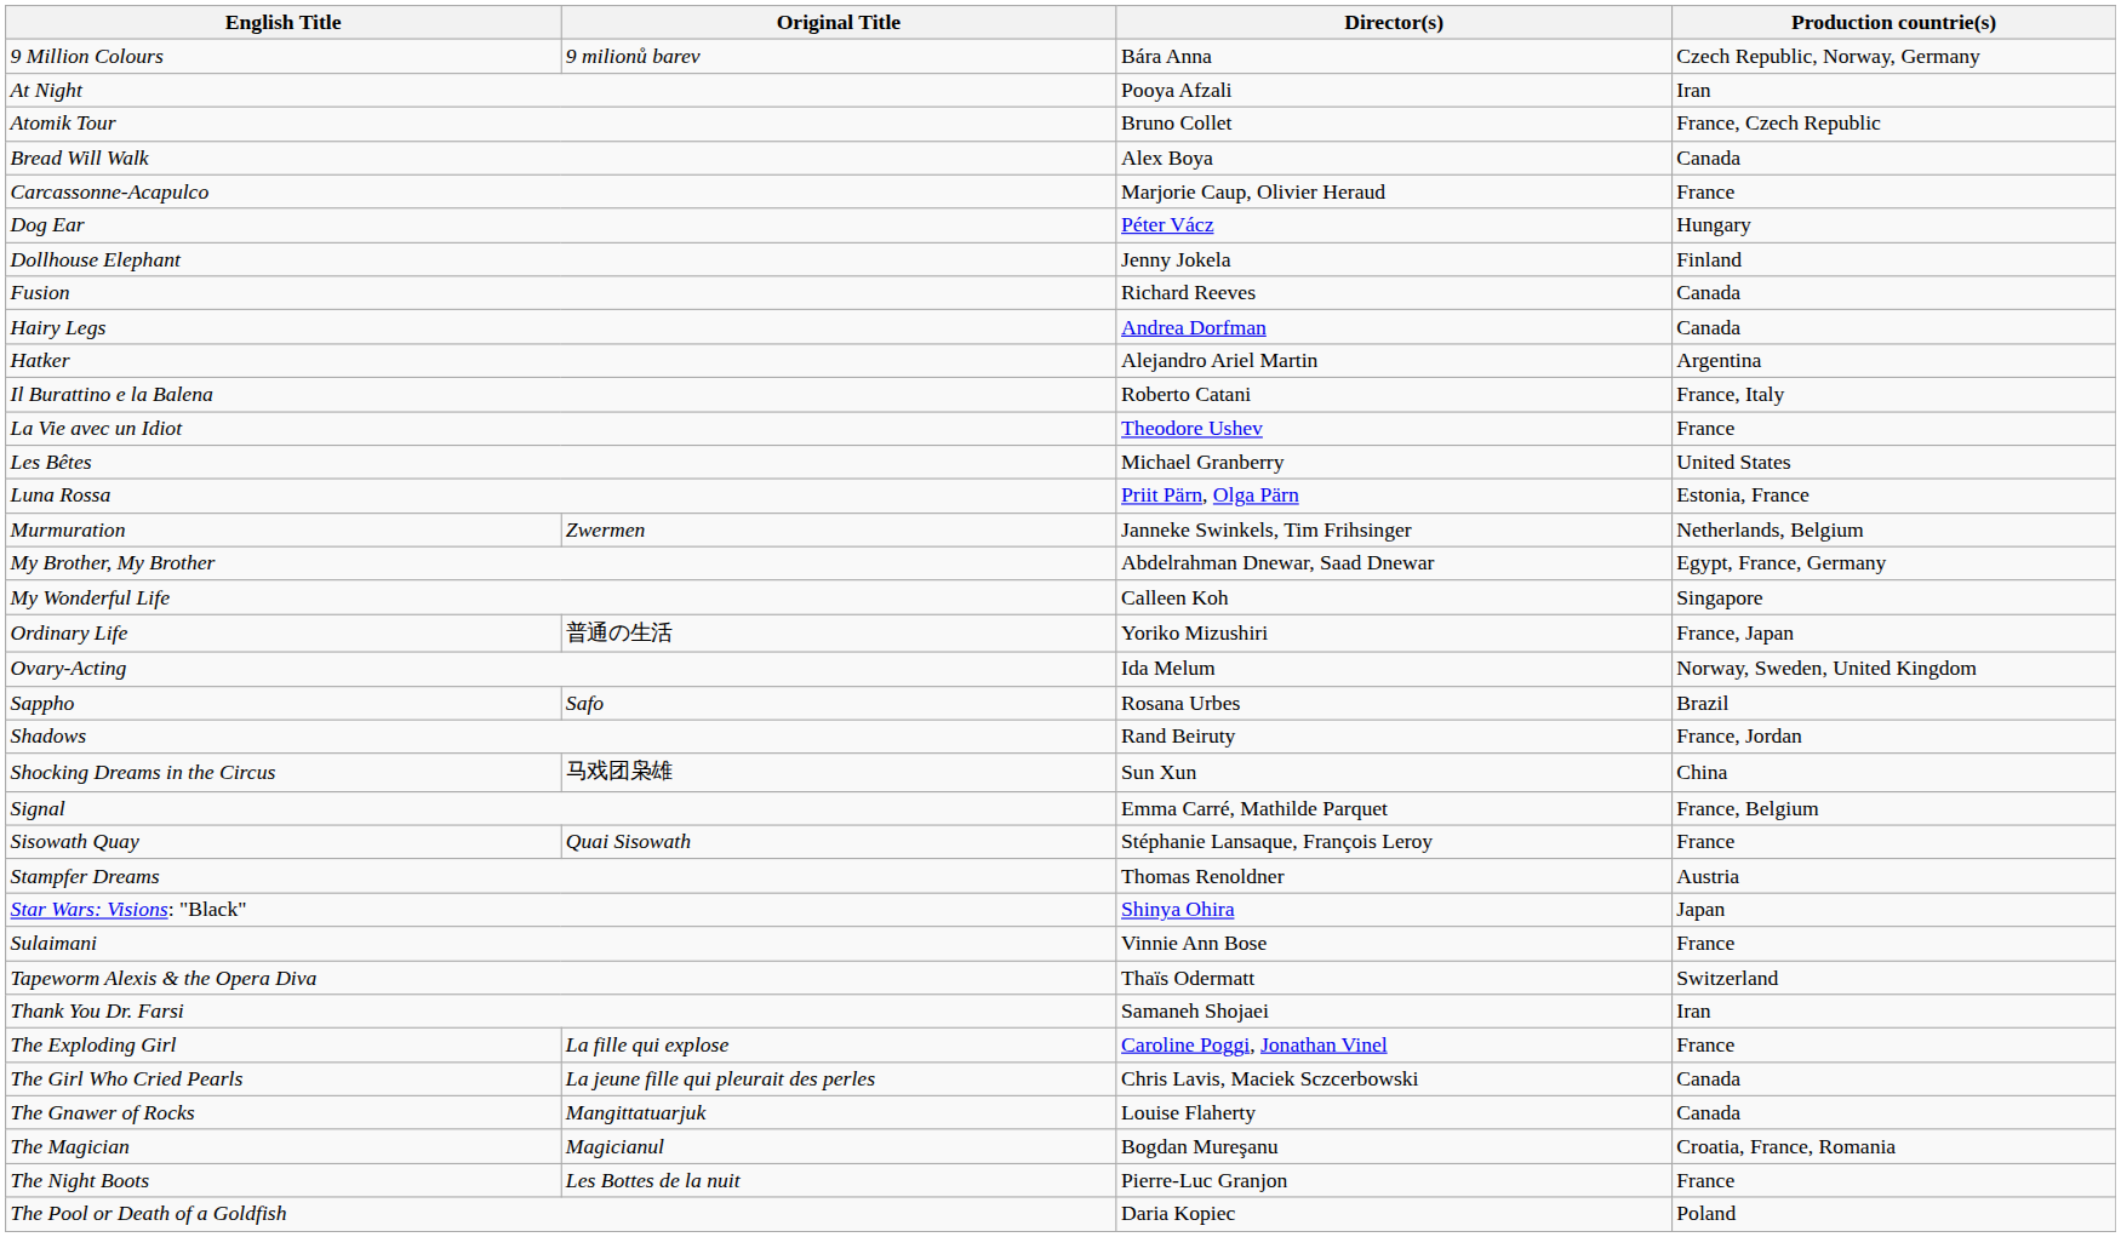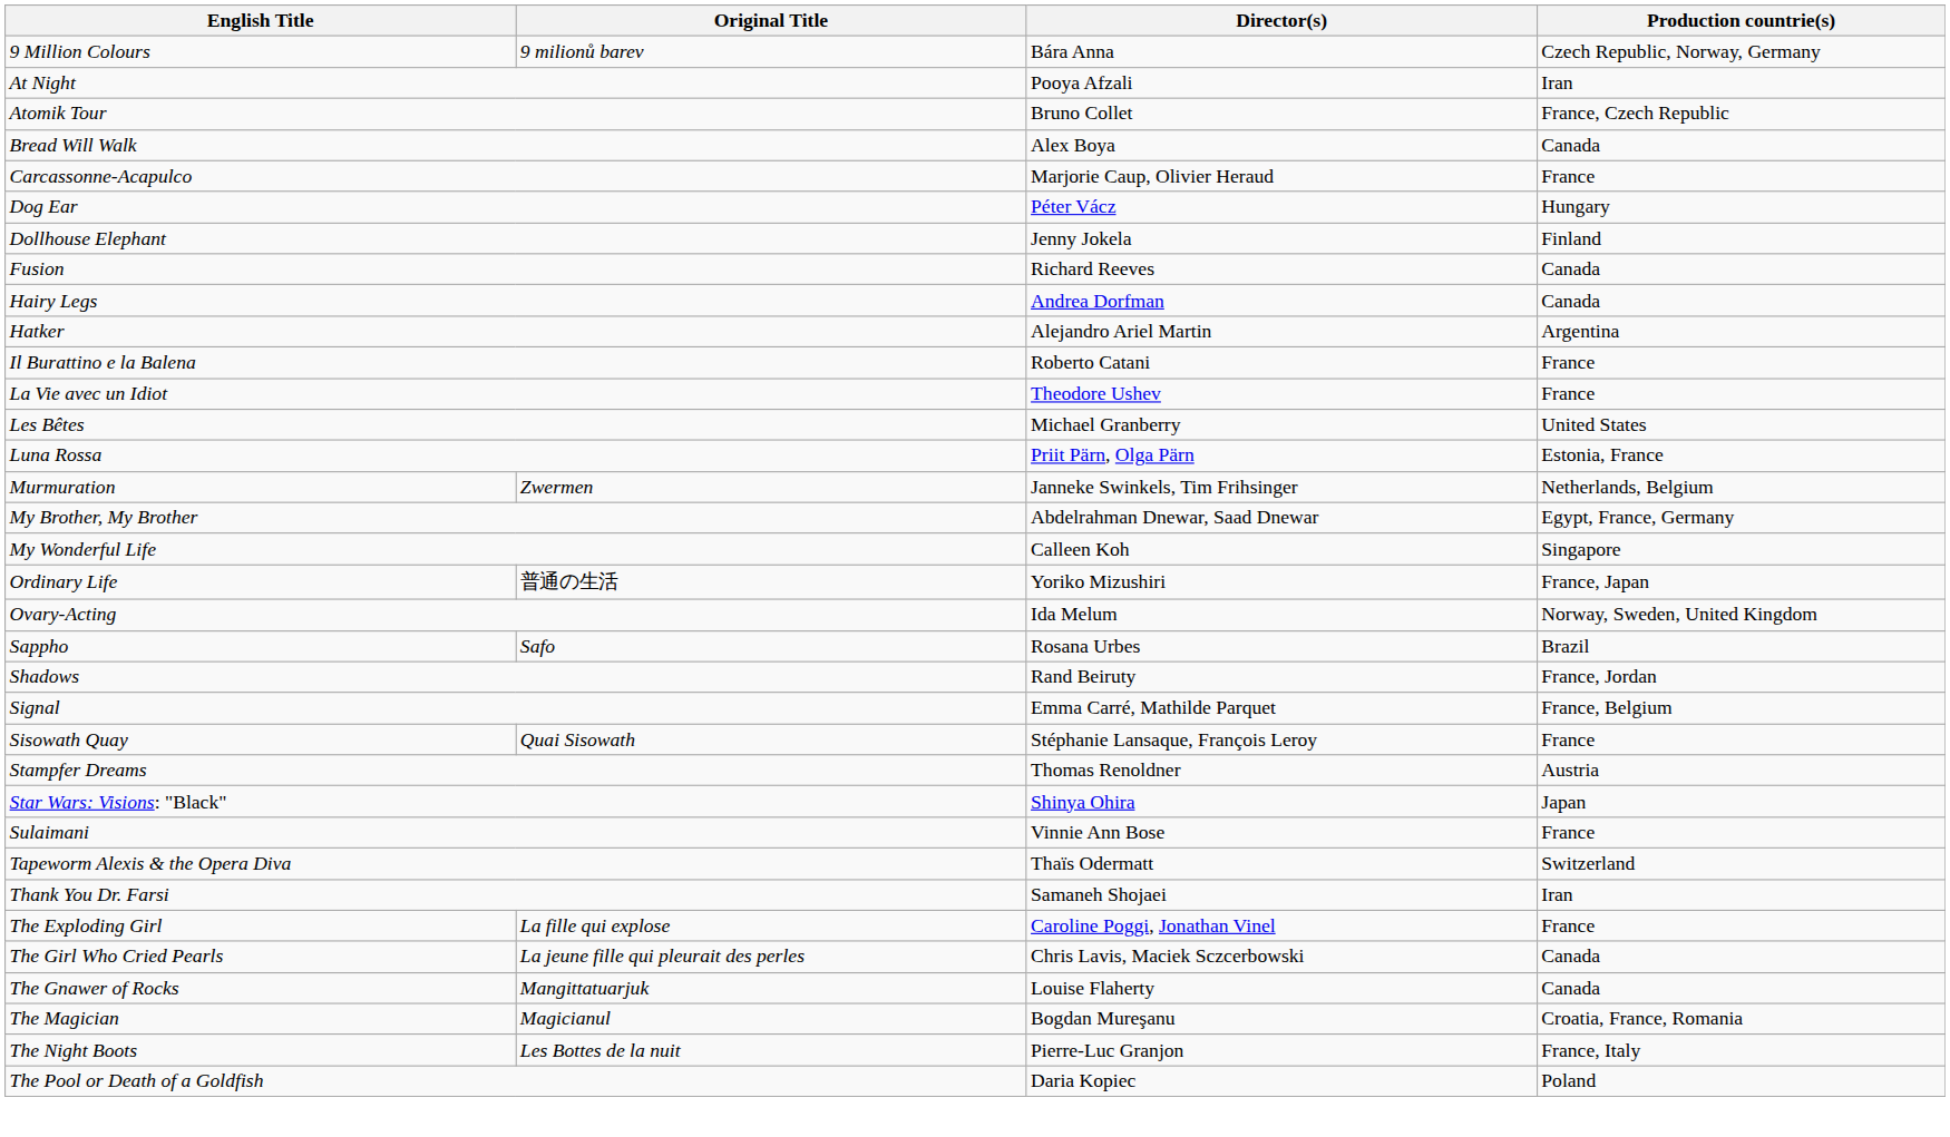Il Burattino e la Balena | Production countrie(s): France, Italy -> France
- row: Shocking Dreams in the Circus | 马戏团枭雄 | Sun Xun | China
The Night Boots | Production countrie(s): France -> France, Italy
